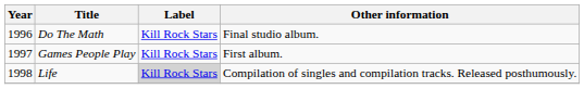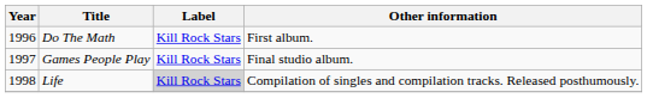Do The Math | Other information: Final studio album. -> First album.
Games People Play | Other information: First album. -> Final studio album.
